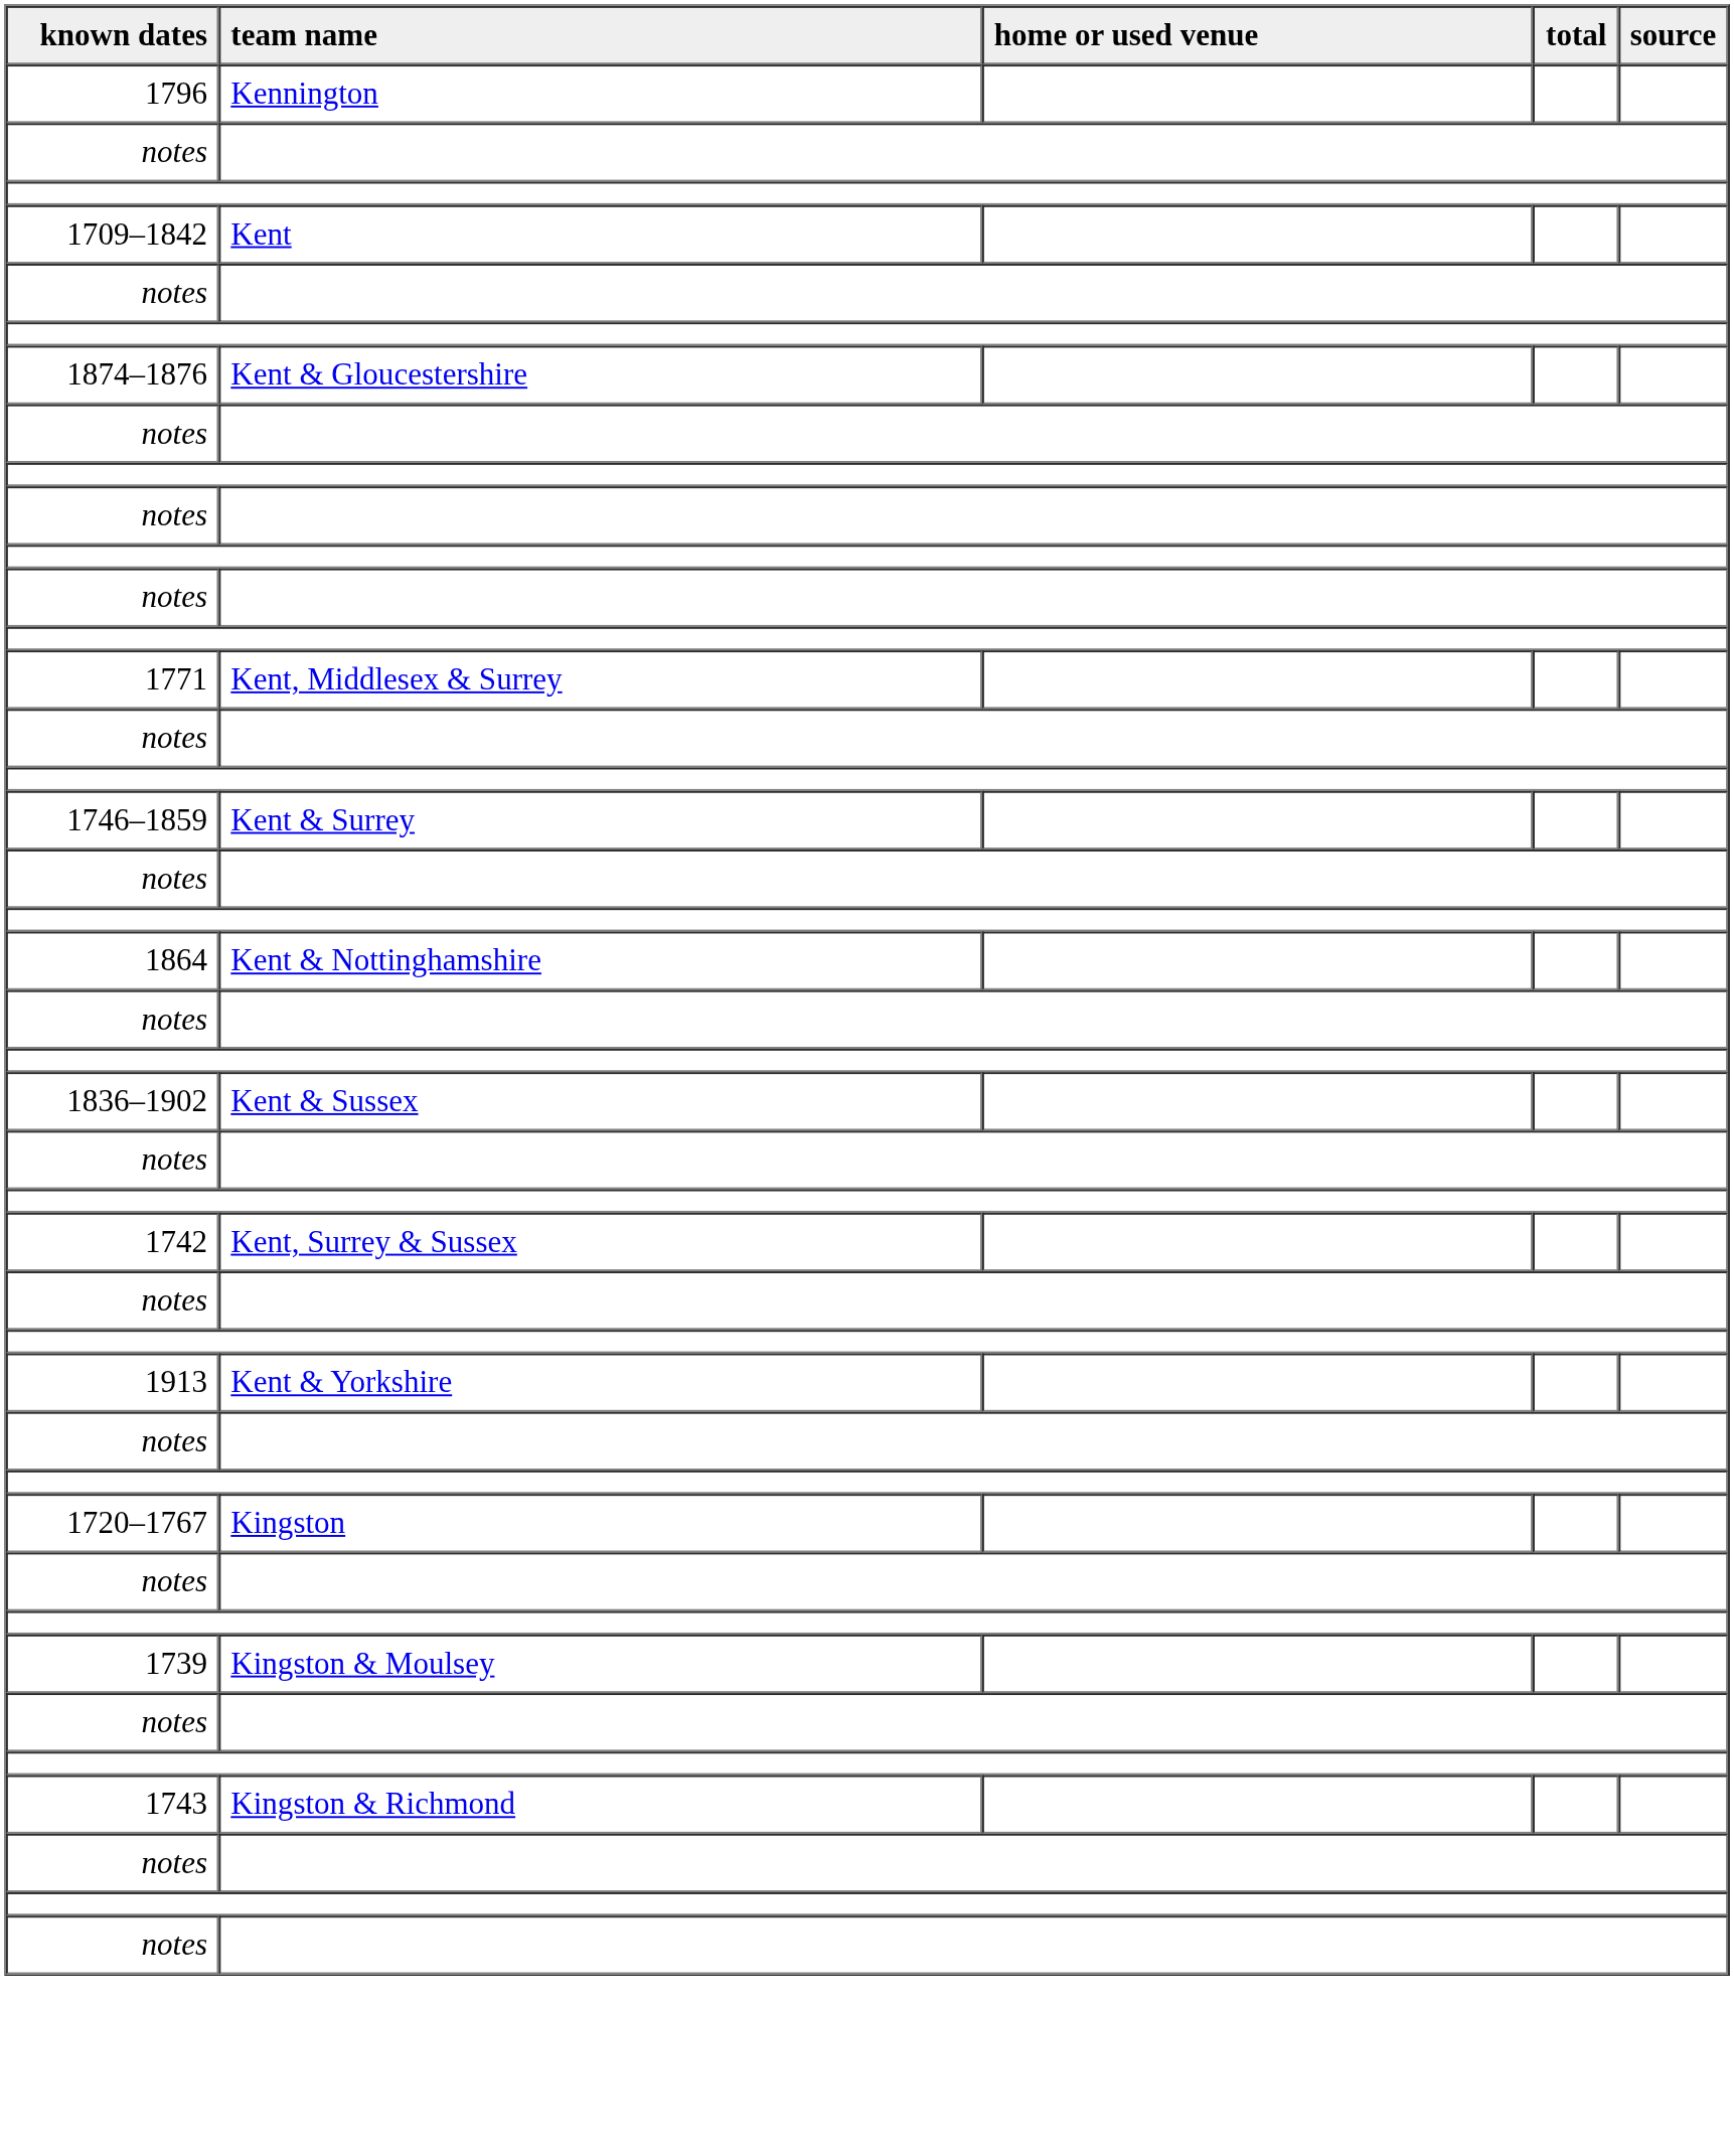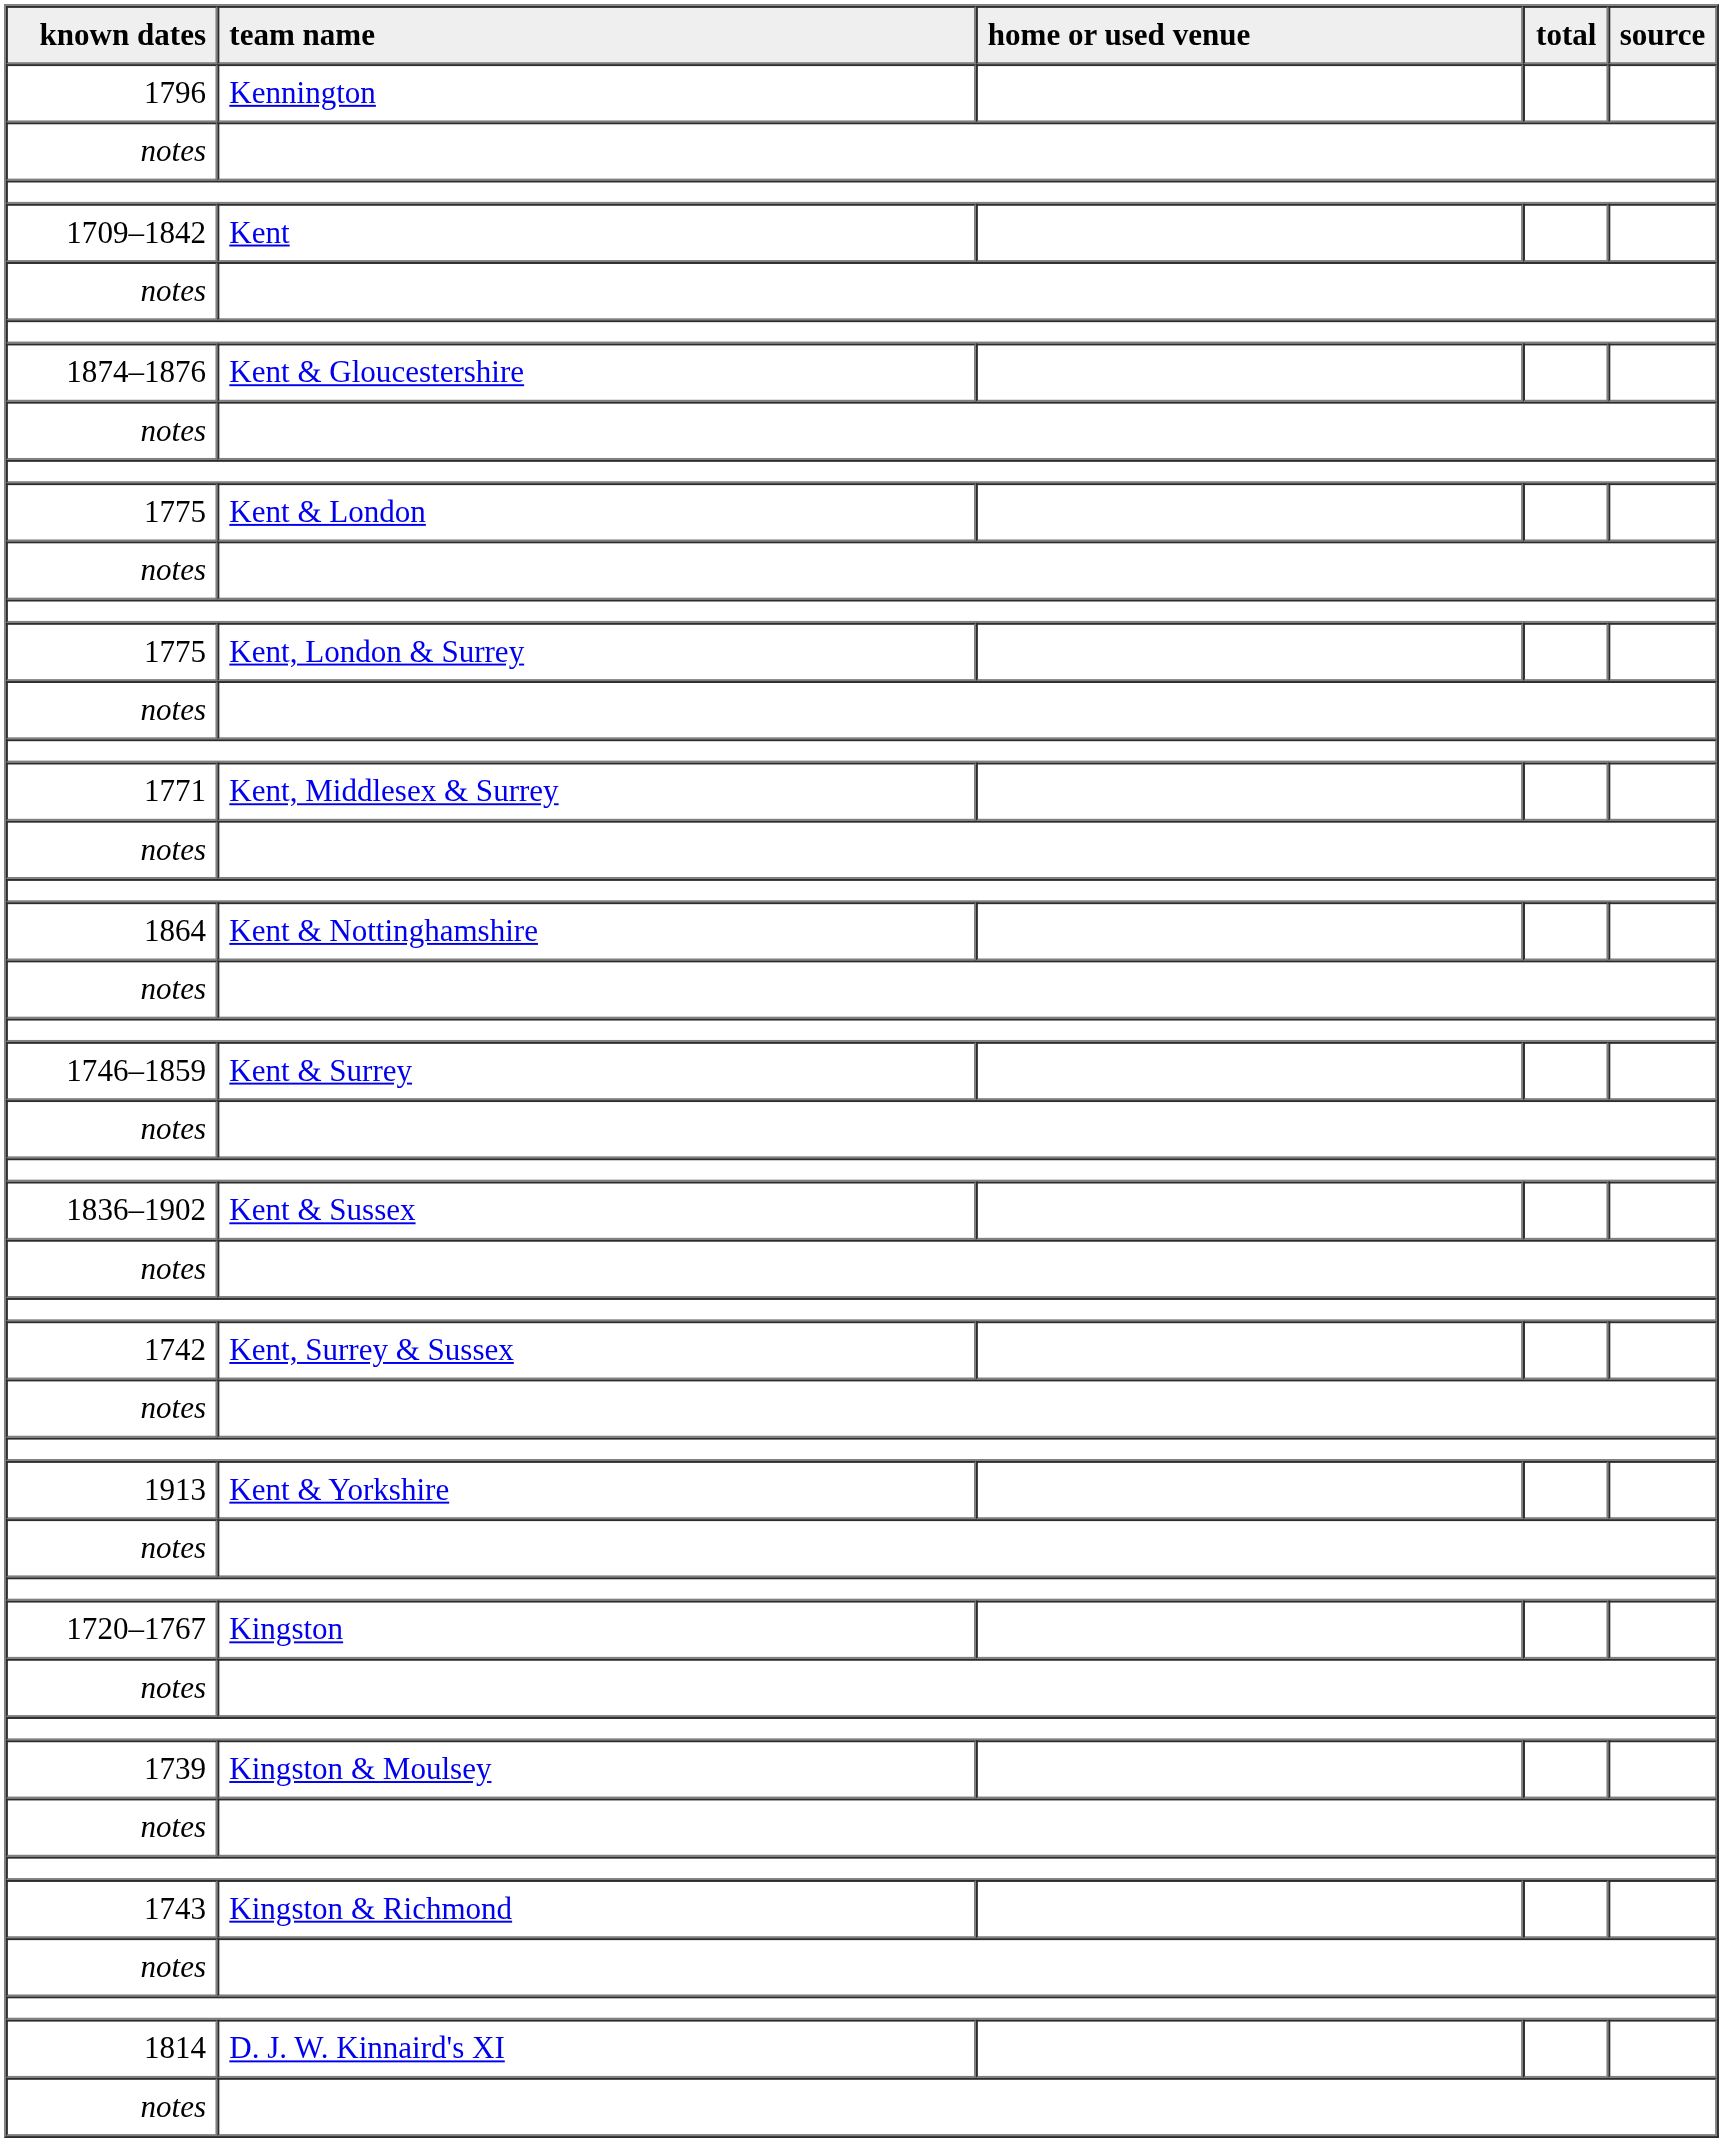+ row: 1775 | Kent & London
+ row: 1775 | Kent, London & Surrey
rows swapped: 1864 <-> 1746–1859
+ row: 1814 | D. J. W. Kinnaird's XI
